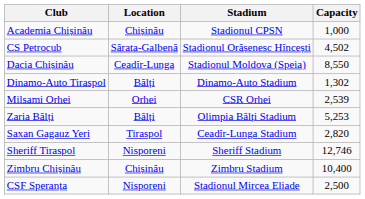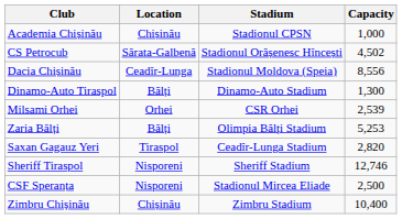Dacia Chișinău | Capacity: 8,550 -> 8,556
Dinamo-Auto Tiraspol | Capacity: 1,302 -> 1,300
rows swapped: CSF Speranța <-> Zimbru Chișinău
